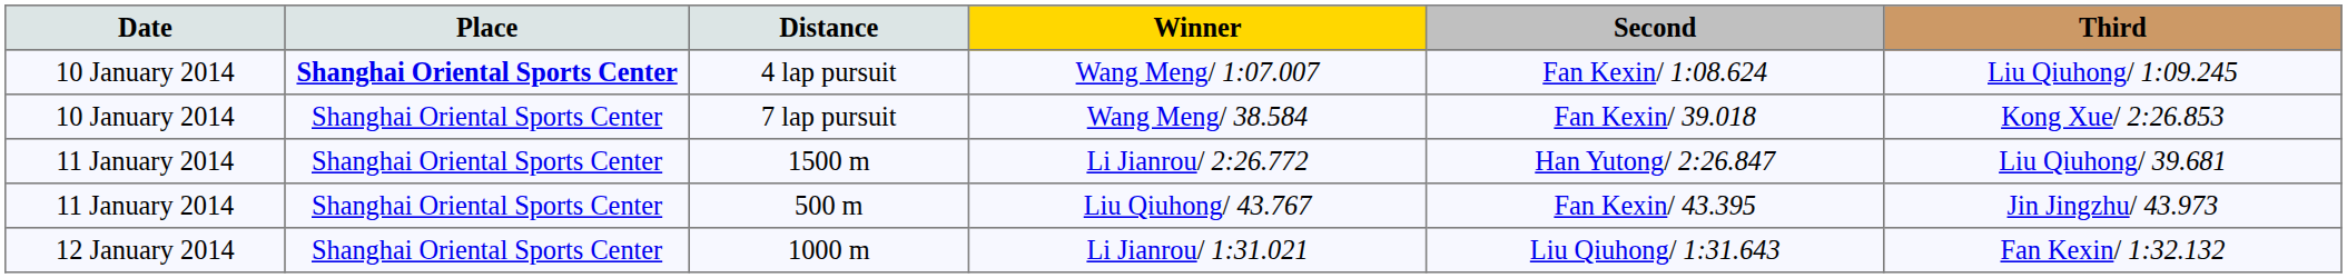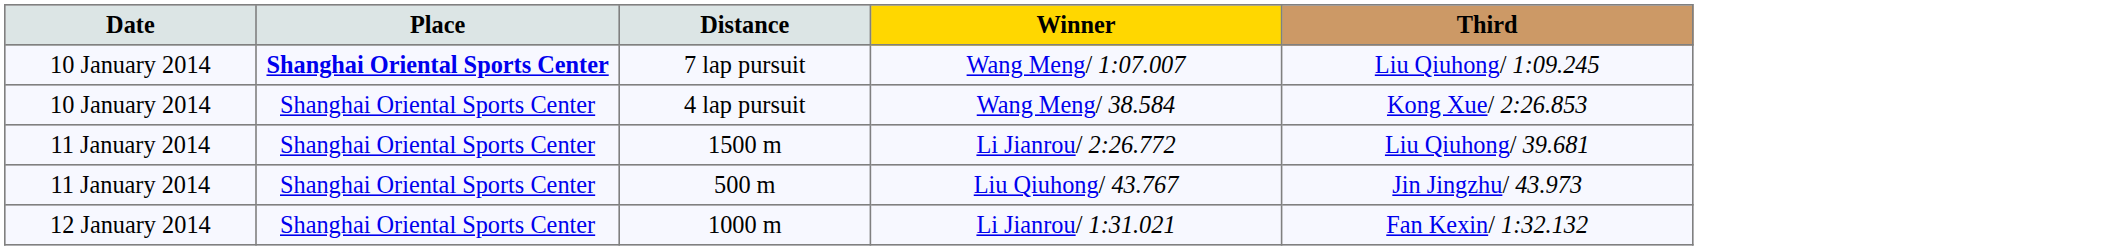- column: Second | Fan Kexin/ 1:08.624 | Fan Kexin/ 39.018 | Han Yutong/ 2:26.847 | Fan Kexin/ 43.395 | Liu Qiuhong/ 1:31.643
Wang Meng/ 1:07.007 | Distance: 4 lap pursuit -> 7 lap pursuit
Wang Meng/ 38.584 | Distance: 7 lap pursuit -> 4 lap pursuit
